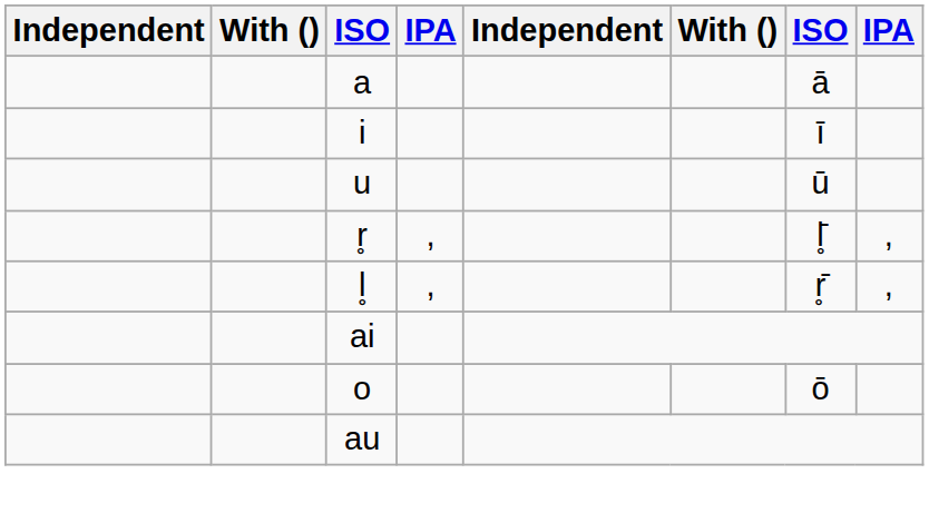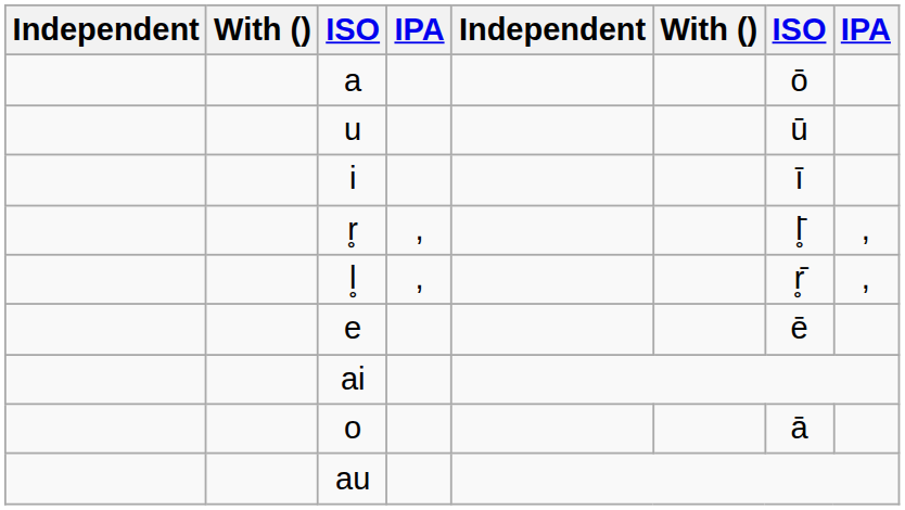a | column 7: ā -> ō
rows swapped: i <-> u
+ row: e | ē
o | column 7: ō -> ā
